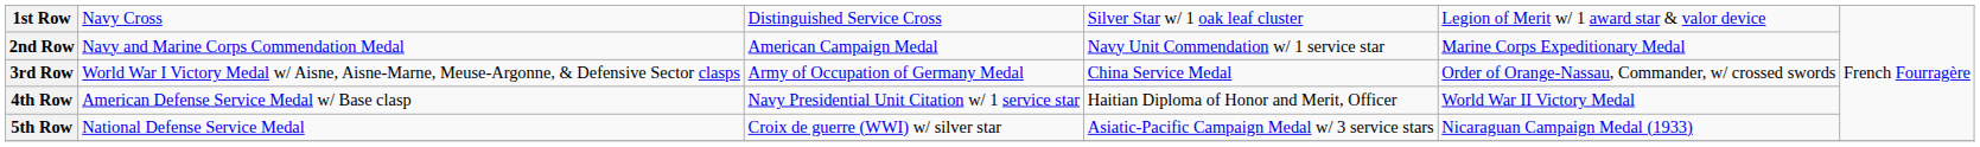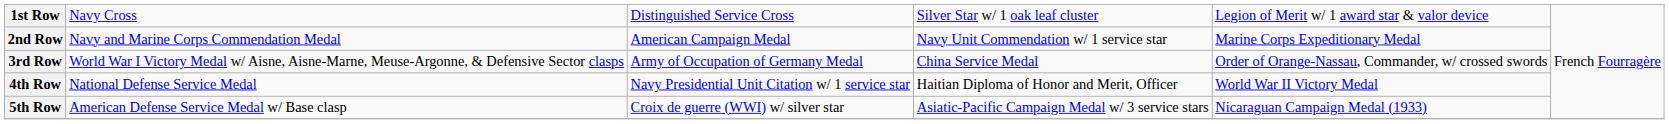4th Row | column 2: American Defense Service Medal w/ Base clasp -> National Defense Service Medal
5th Row | column 2: National Defense Service Medal -> American Defense Service Medal w/ Base clasp
